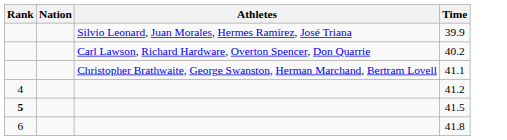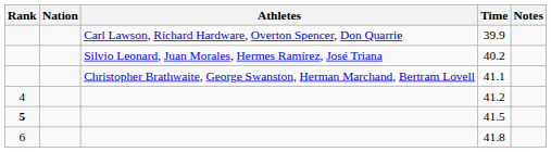+ column: Notes
39.9 | Athletes: Silvio Leonard, Juan Morales, Hermes Ramírez, José Triana -> Carl Lawson, Richard Hardware, Overton Spencer, Don Quarrie
40.2 | Athletes: Carl Lawson, Richard Hardware, Overton Spencer, Don Quarrie -> Silvio Leonard, Juan Morales, Hermes Ramírez, José Triana
